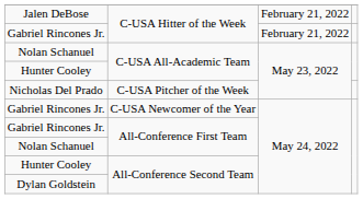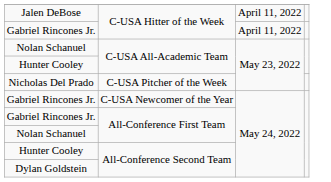Jalen DeBose | column 3: February 21, 2022 -> April 11, 2022
Gabriel Rincones Jr. / C-USA Hitter of the Week | column 3: February 21, 2022 -> April 11, 2022
